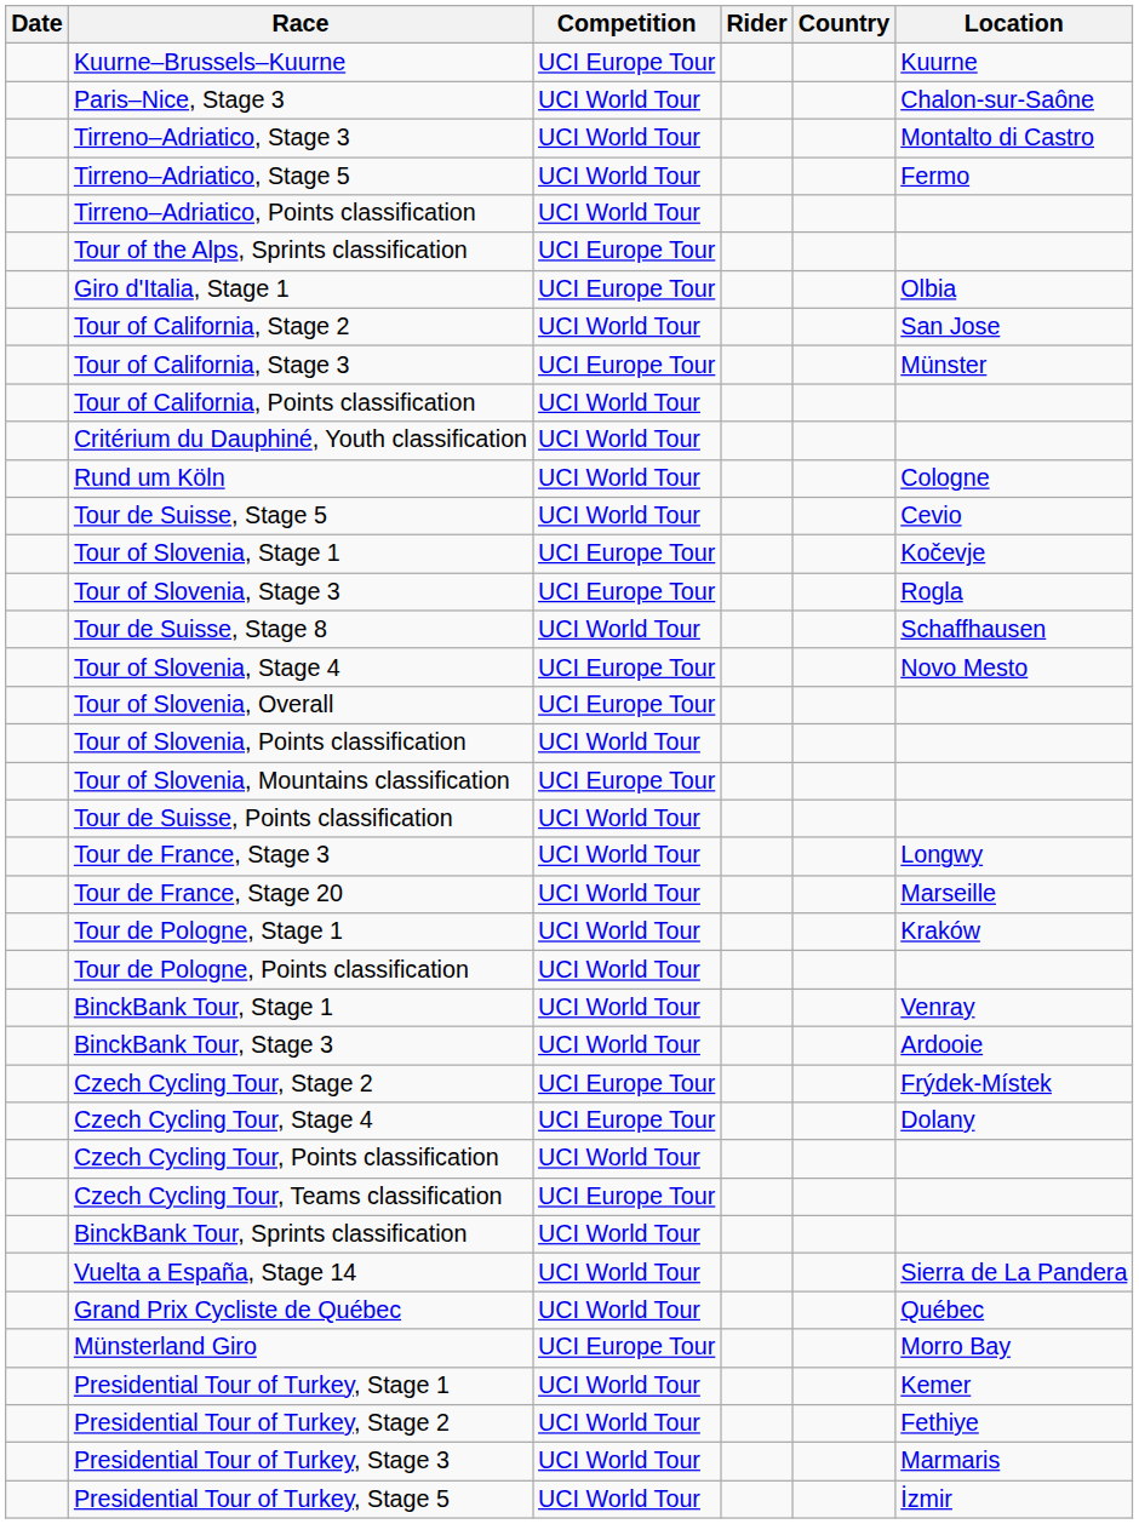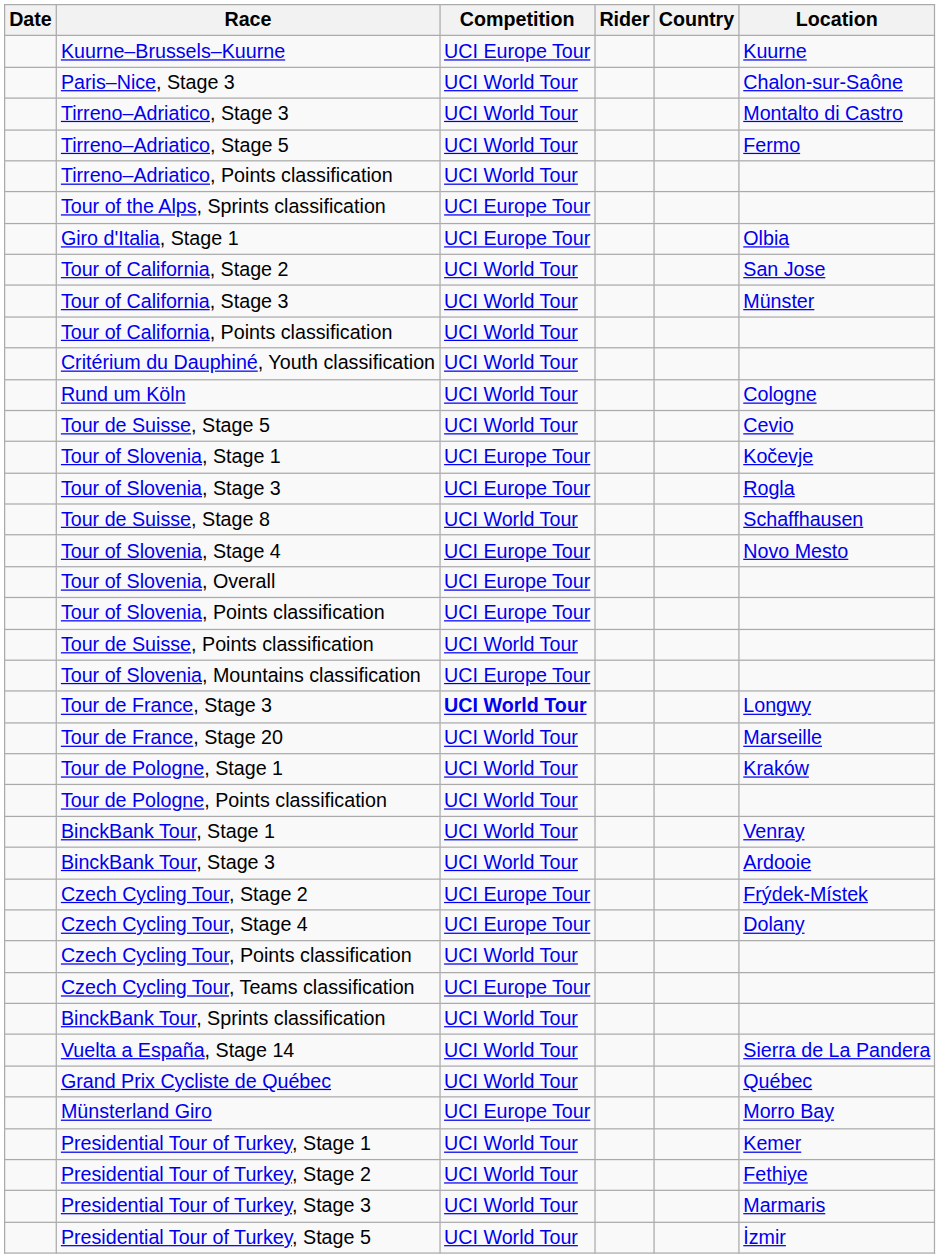Tour of California, Stage 3 | Competition: UCI Europe Tour -> UCI World Tour
Tour of Slovenia, Points classification | Competition: UCI World Tour -> UCI Europe Tour
rows swapped: Tour of Slovenia, Mountains classification <-> Tour de Suisse, Points classification
Tour de France, Stage 3 | Competition: normal -> bold
